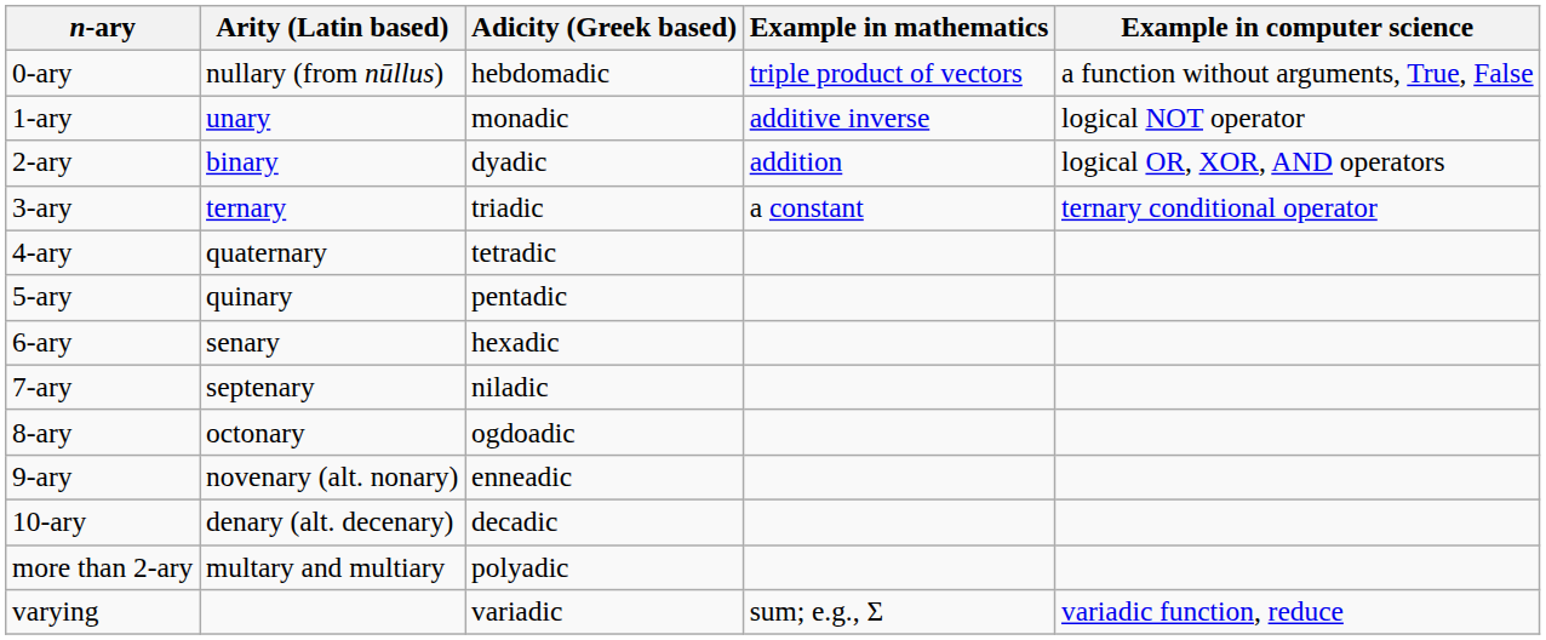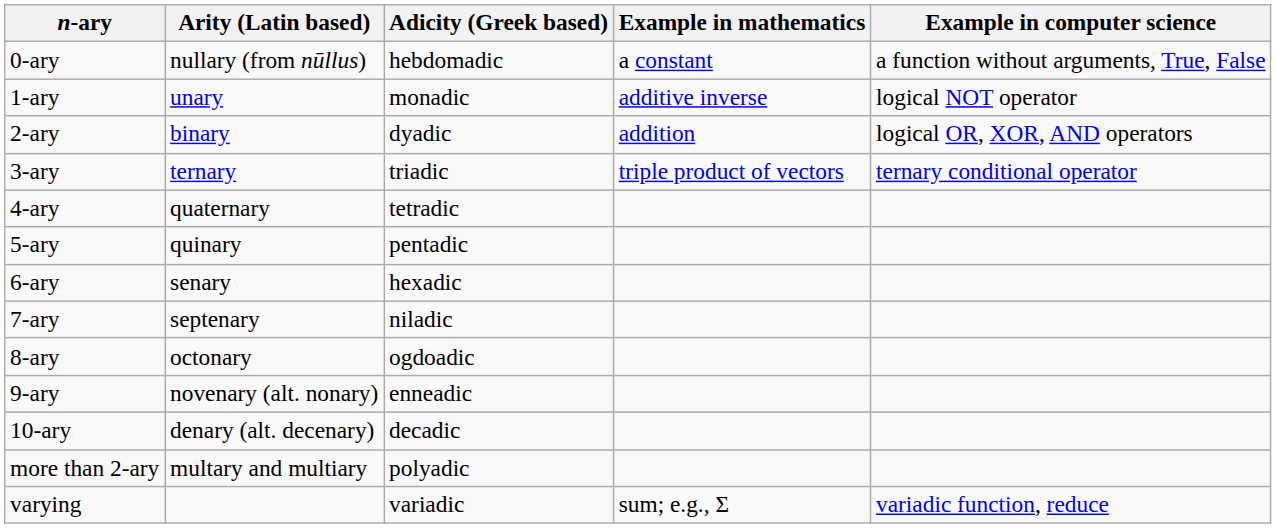0-ary | Example in mathematics: triple product of vectors -> a constant
3-ary | Example in mathematics: a constant -> triple product of vectors
